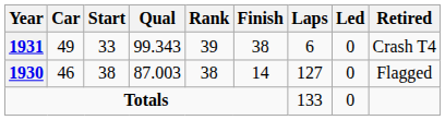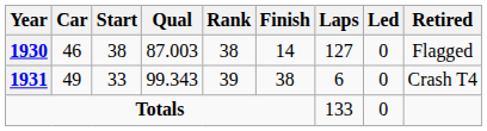rows swapped: 1930 <-> 1931
